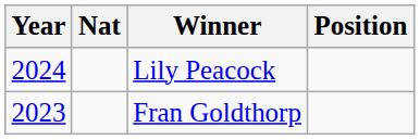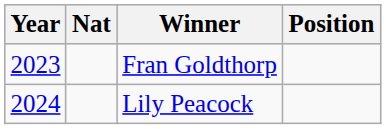rows swapped: Fran Goldthorp <-> Lily Peacock
